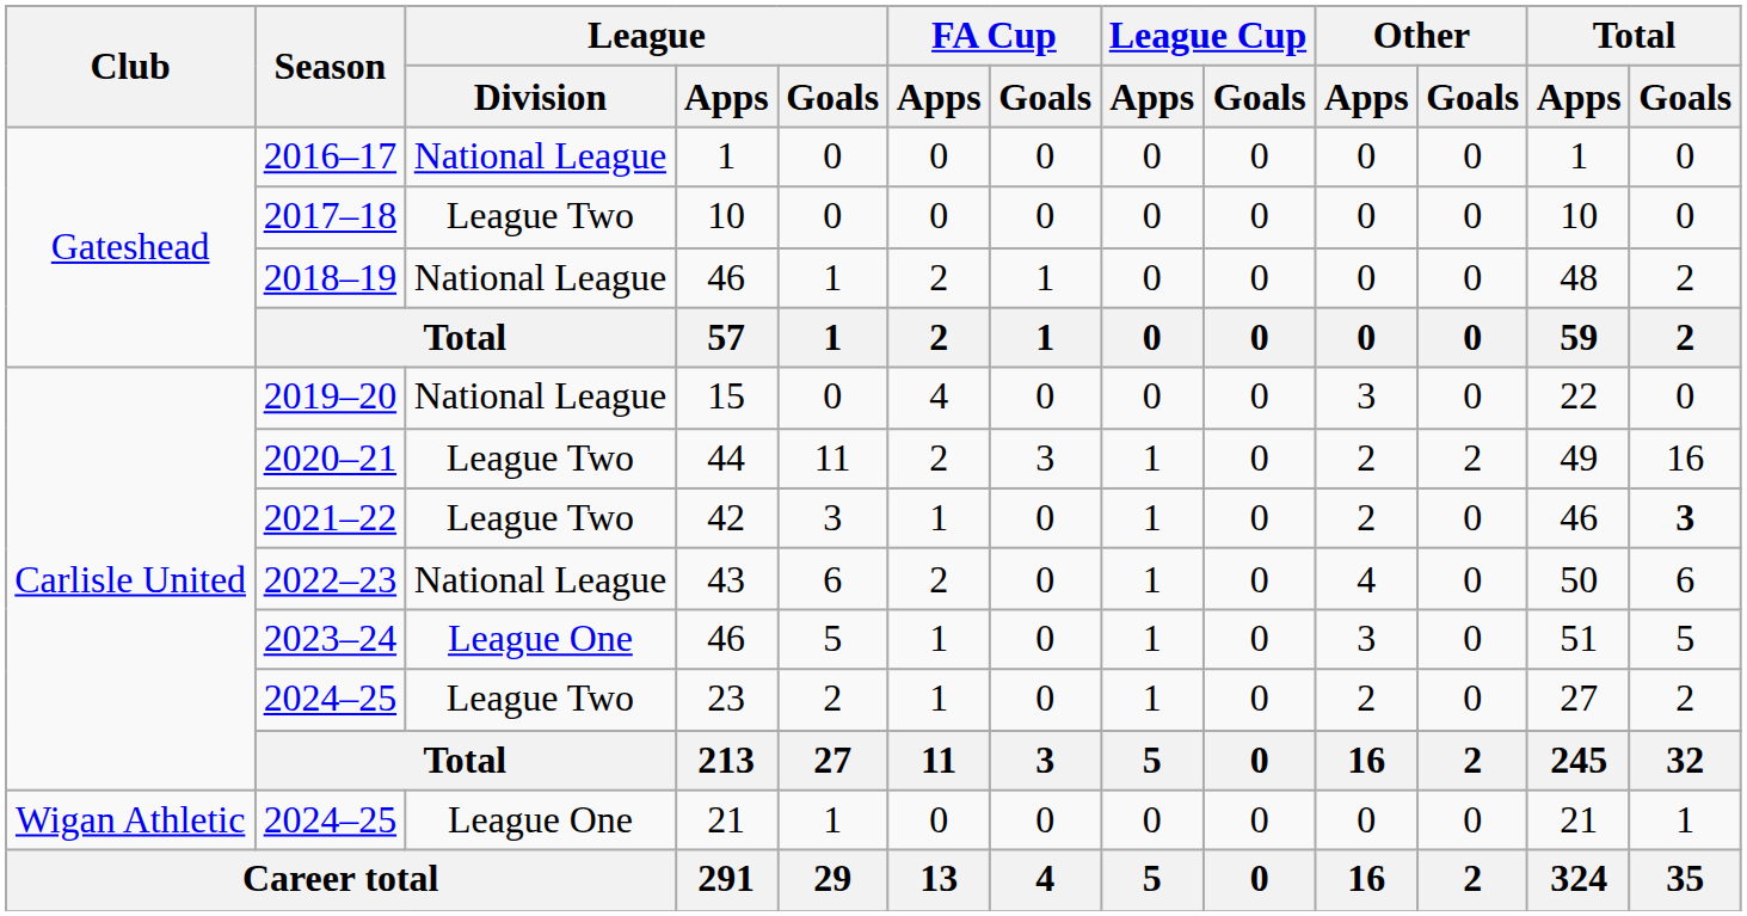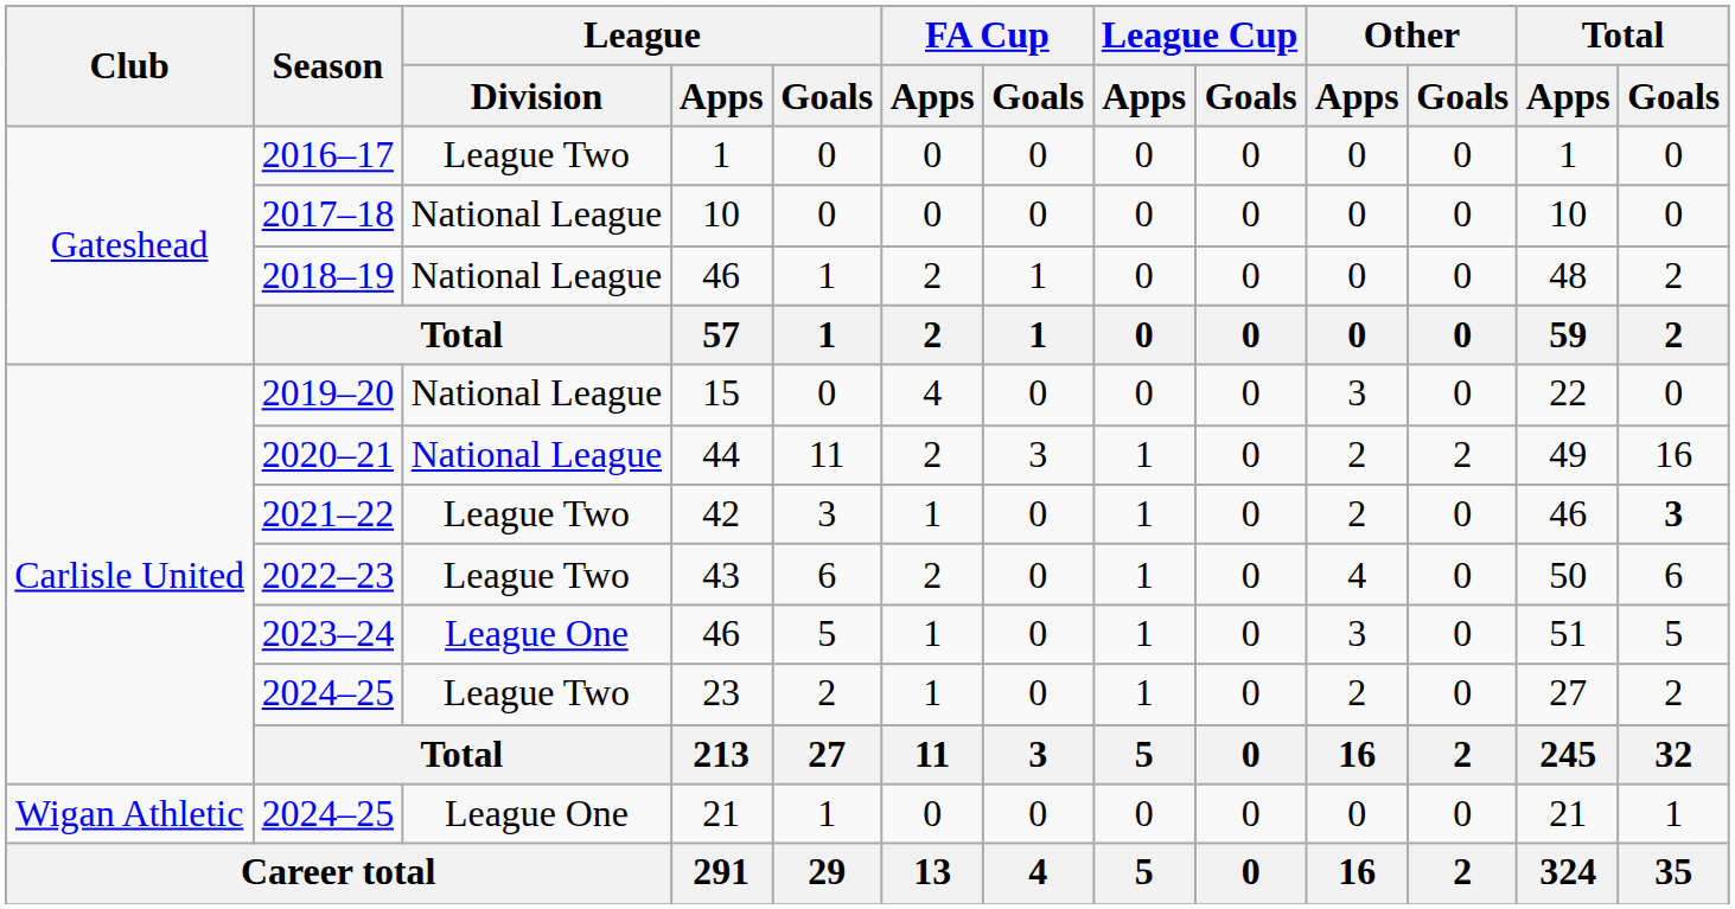2016–17 | League / Division: National League -> League Two
2017–18 | League / Division: League Two -> National League
2020–21 | League / Division: League Two -> National League
2022–23 | League / Division: National League -> League Two
